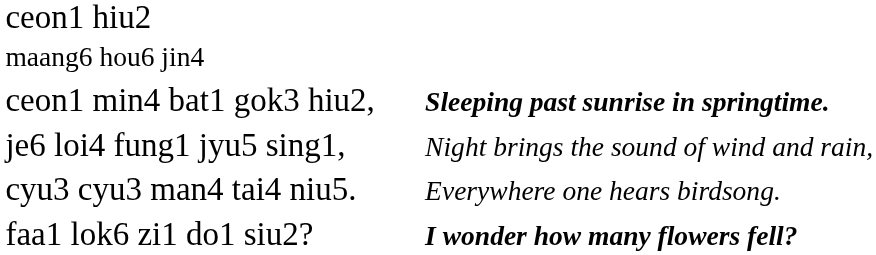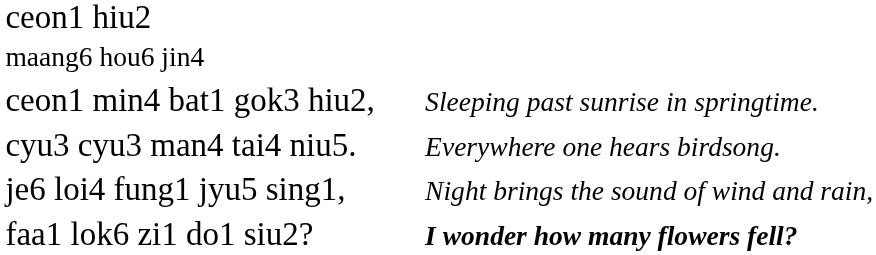ceon1 min4 bat1 gok3 hiu2, | column 3: bold -> normal
rows swapped: cyu3 cyu3 man4 tai4 niu5. <-> je6 loi4 fung1 jyu5 sing1,
